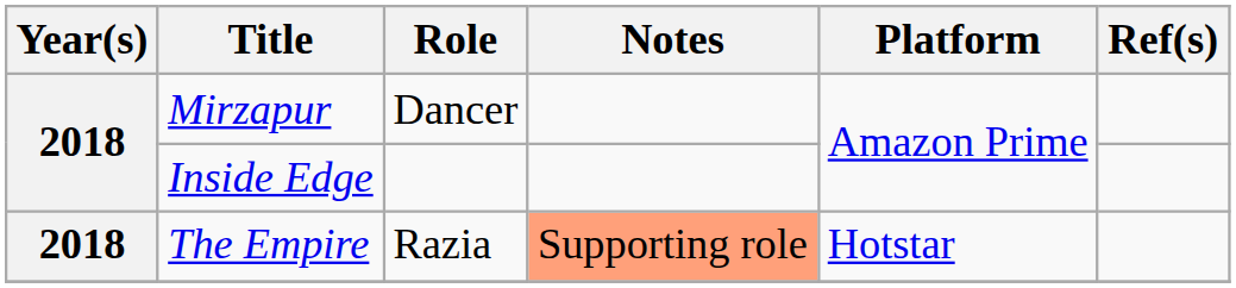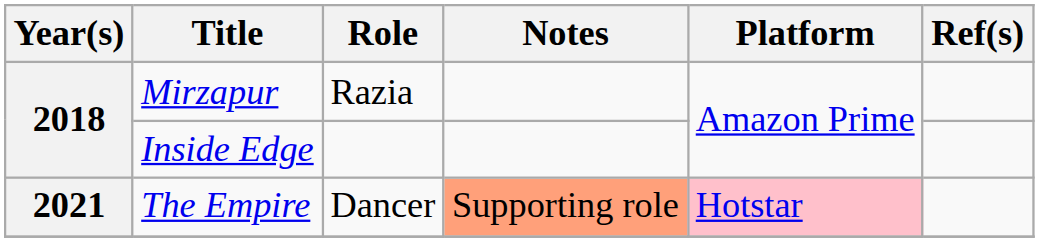Mirzapur | Role: Dancer -> Razia
The Empire | Year(s): 2018 -> 2021
The Empire | Role: Razia -> Dancer
The Empire | Platform: no background -> pink background
